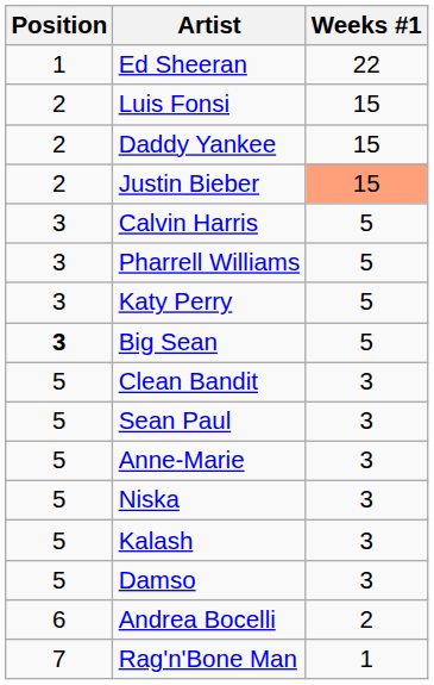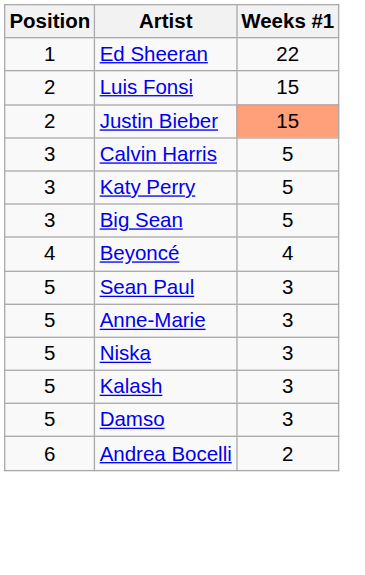- row: 2 | Daddy Yankee | 15
- row: 3 | Pharrell Williams | 5
Big Sean | Position: bold -> normal
+ row: 4 | Beyoncé | 4
- row: 5 | Clean Bandit | 3
- row: 7 | Rag'n'Bone Man | 1
